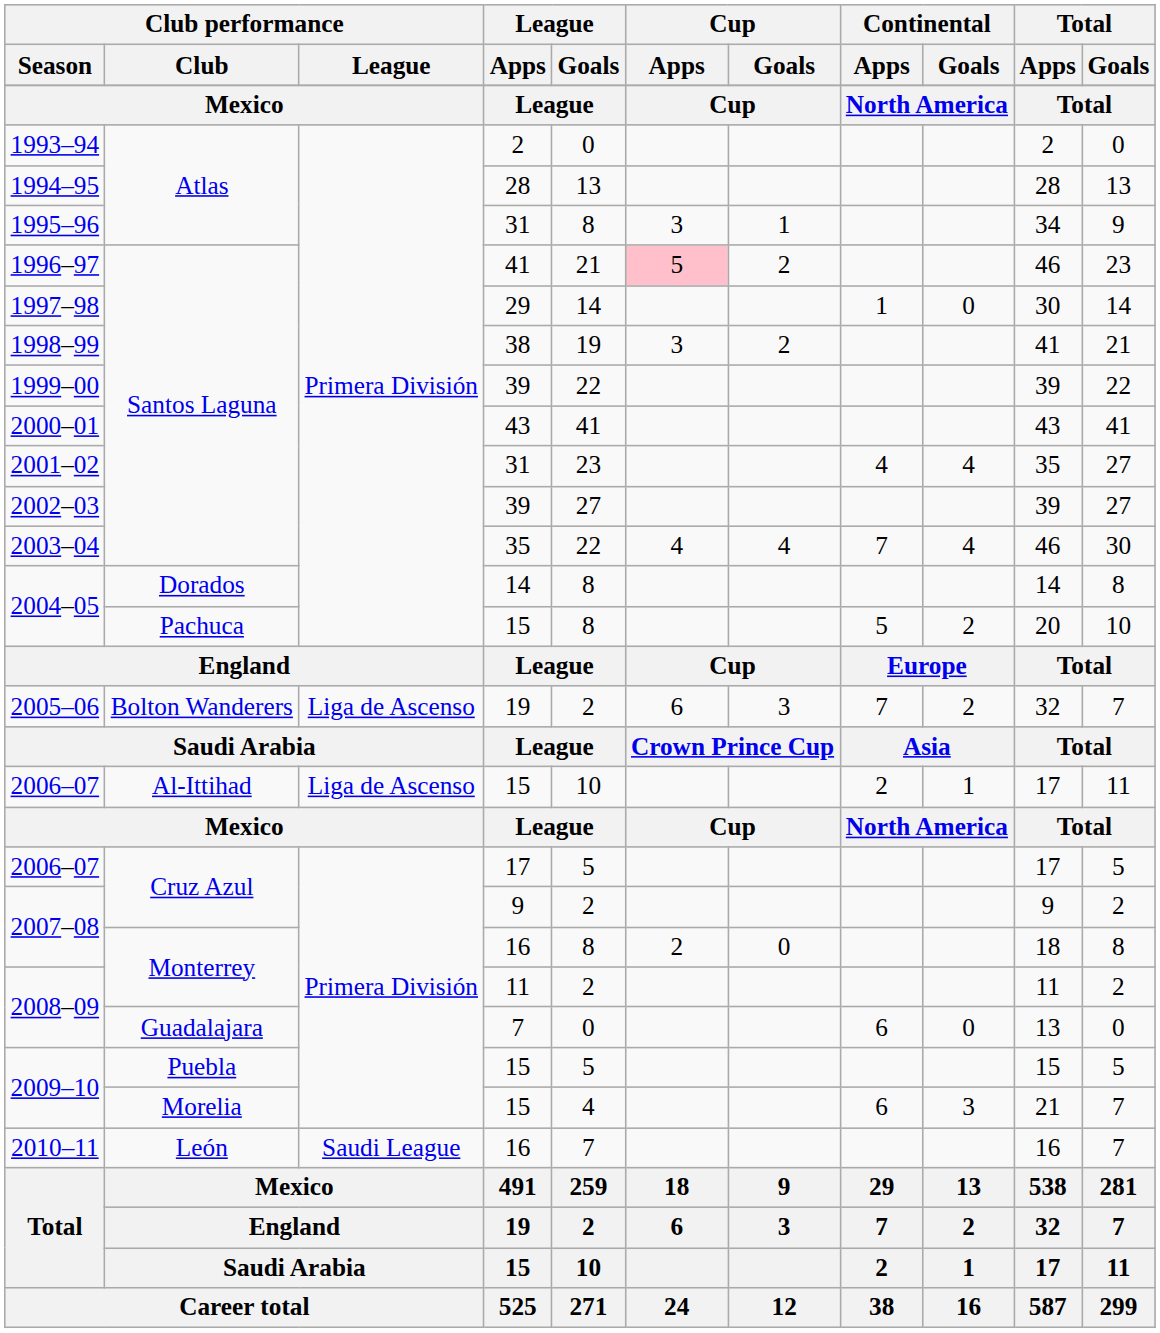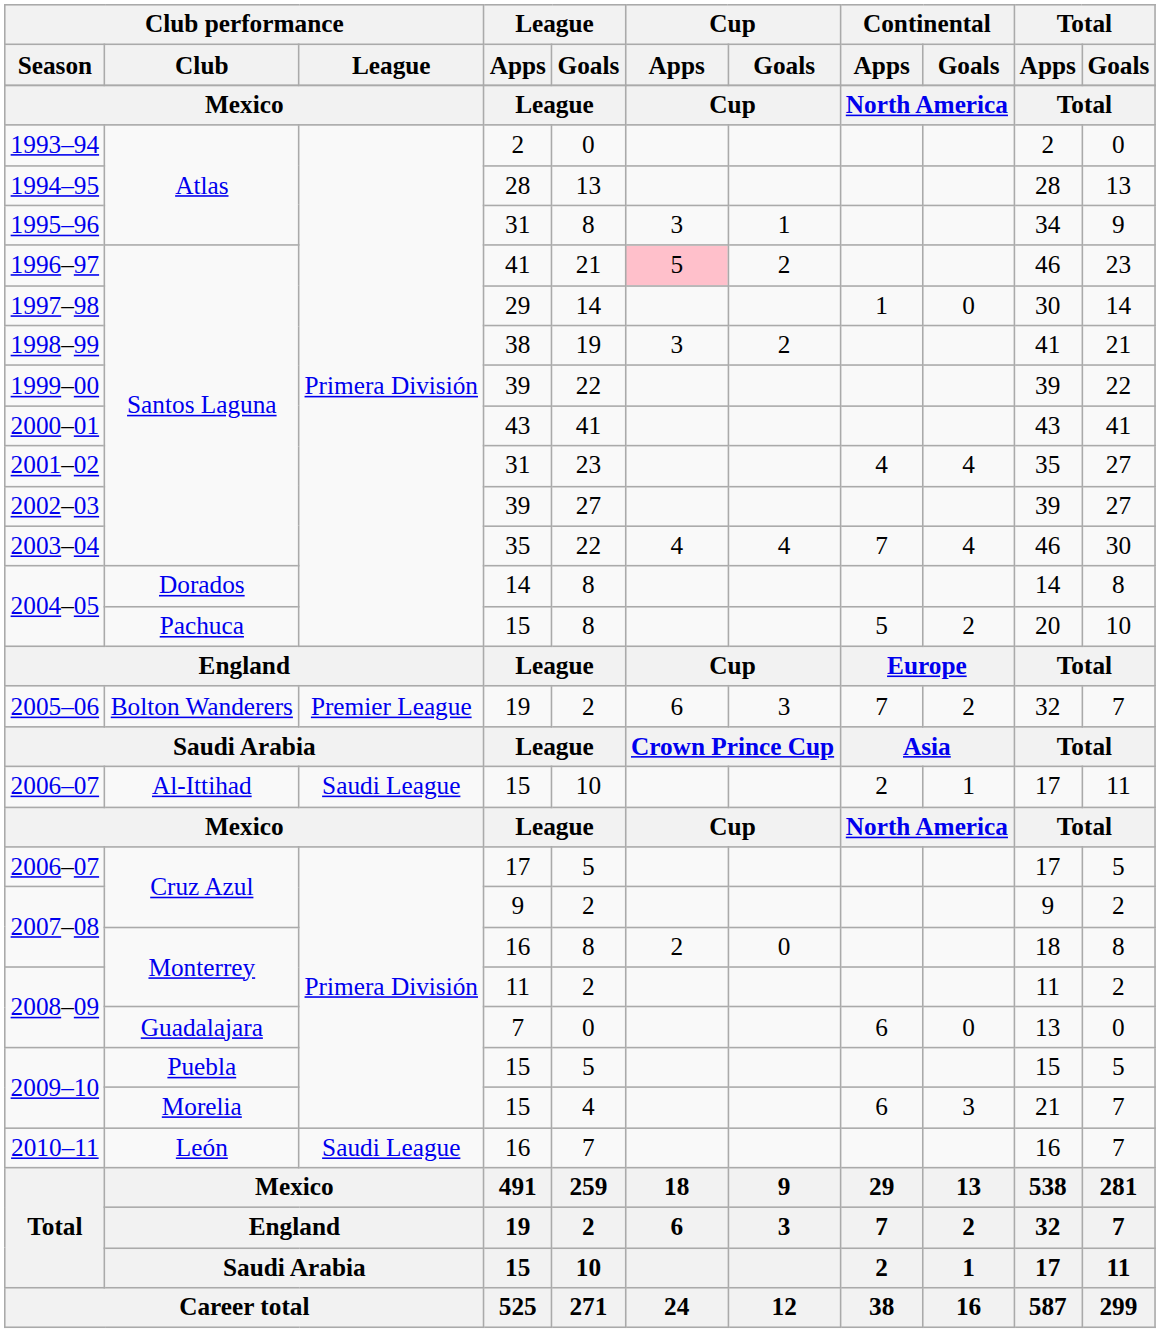2005–06 | Club performance / League: Liga de Ascenso -> Premier League
2006–07 / Al-Ittihad | Club performance / League: Liga de Ascenso -> Saudi League
